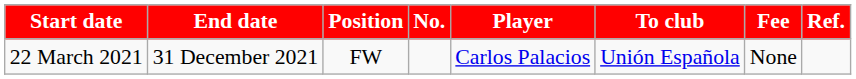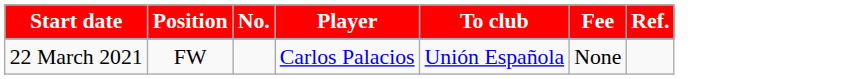- column: End date | 31 December 2021
